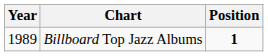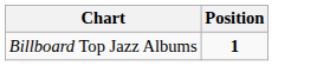- column: Year | 1989
